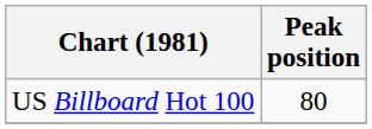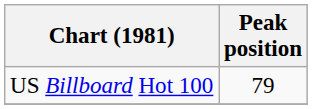US Billboard Hot 100 | Peak position: 80 -> 79
